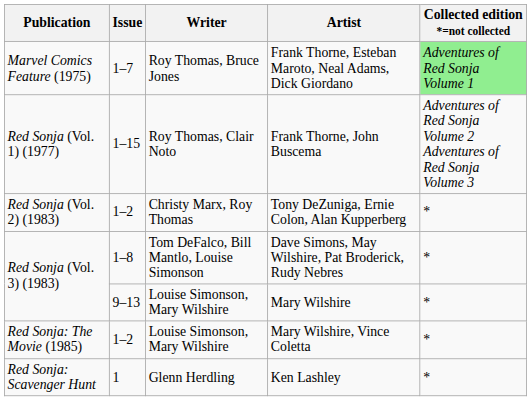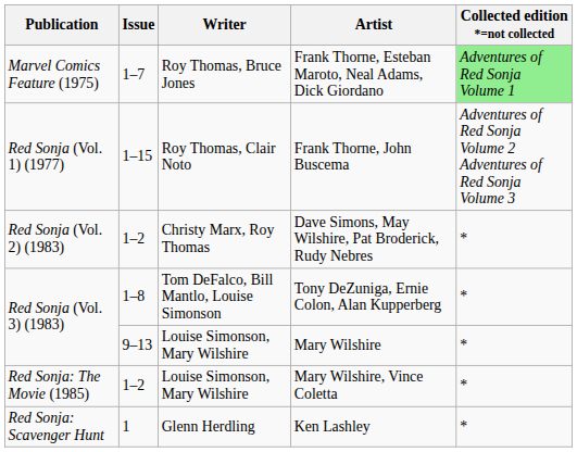Red Sonja (Vol. 2) (1983) | Artist: Tony DeZuniga, Ernie Colon, Alan Kupperberg -> Dave Simons, May Wilshire, Pat Broderick, Rudy Nebres
Red Sonja (Vol. 3) (1983) / 1–8 | Artist: Dave Simons, May Wilshire, Pat Broderick, Rudy Nebres -> Tony DeZuniga, Ernie Colon, Alan Kupperberg
